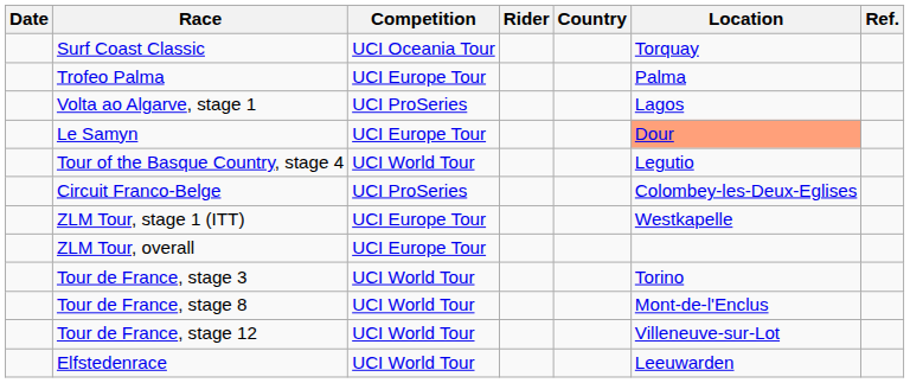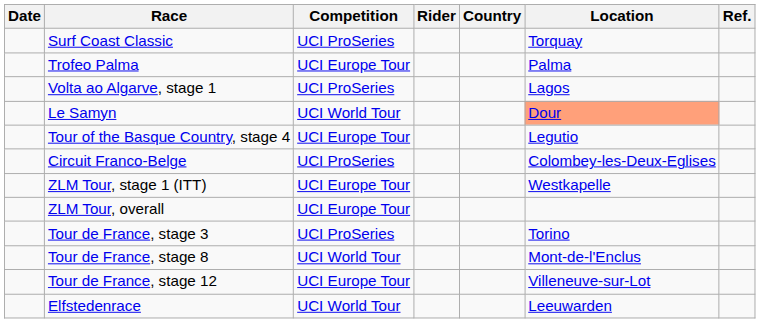Surf Coast Classic | Competition: UCI Oceania Tour -> UCI ProSeries
Le Samyn | Competition: UCI Europe Tour -> UCI World Tour
Tour of the Basque Country, stage 4 | Competition: UCI World Tour -> UCI Europe Tour
Tour de France, stage 3 | Competition: UCI World Tour -> UCI ProSeries
Tour de France, stage 12 | Competition: UCI World Tour -> UCI Europe Tour
